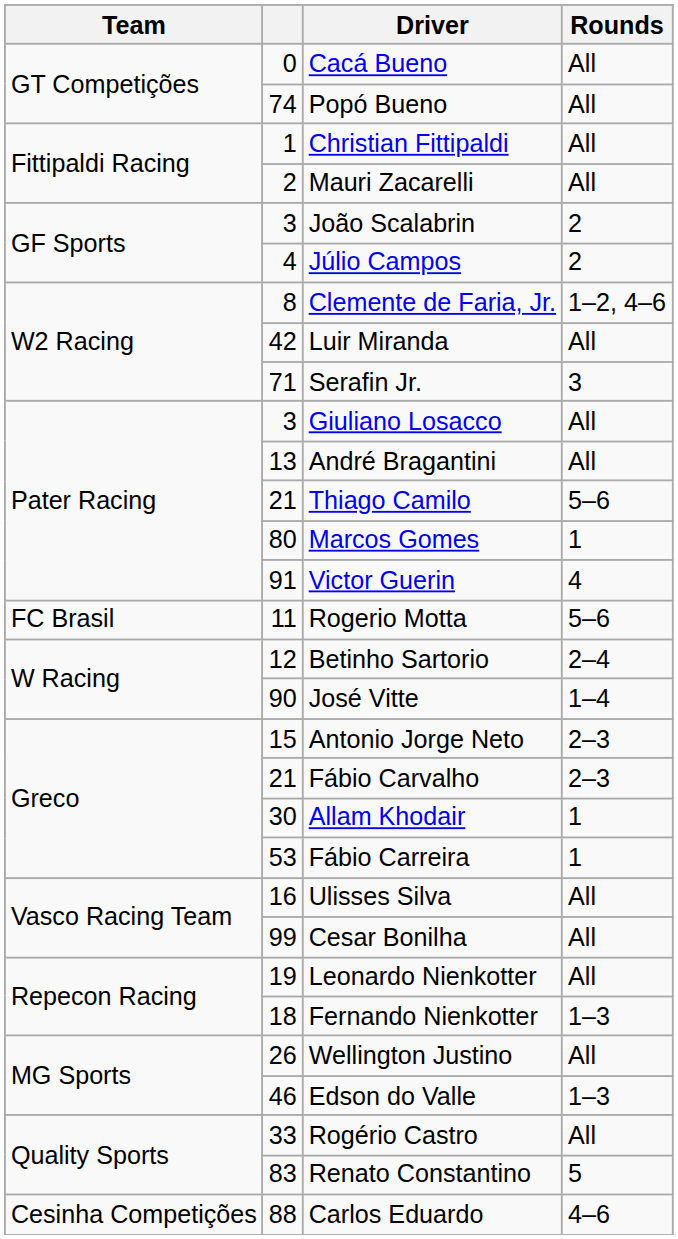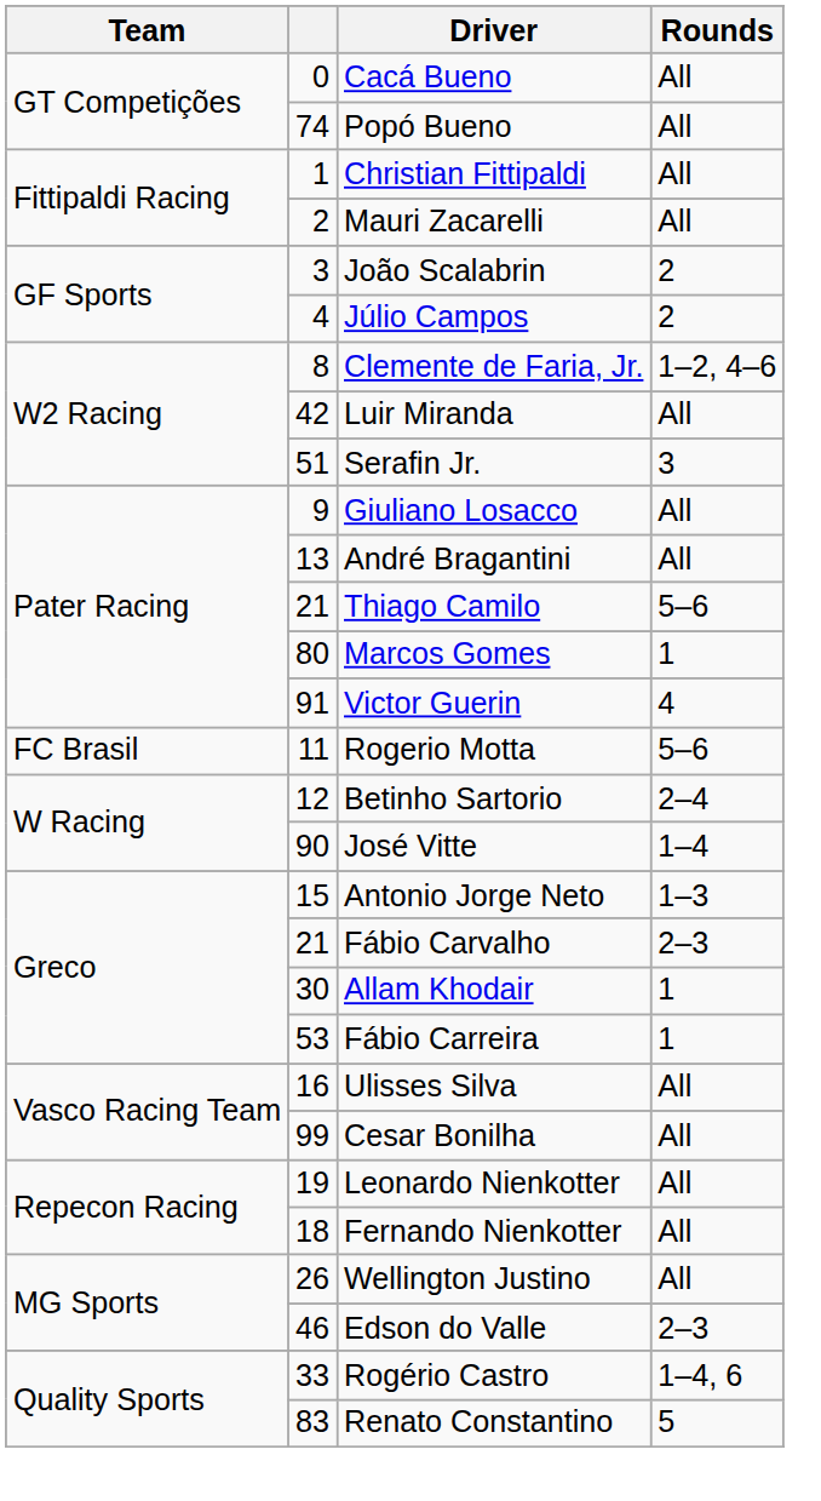Serafin Jr. | column 2: 71 -> 51
Giuliano Losacco | column 2: 3 -> 9
Antonio Jorge Neto | Rounds: 2–3 -> 1–3
Fernando Nienkotter | Rounds: 1–3 -> All
Edson do Valle | Rounds: 1–3 -> 2–3
Rogério Castro | Rounds: All -> 1–4, 6
- row: Cesinha Competições | 88 | Carlos Eduardo | 4–6
